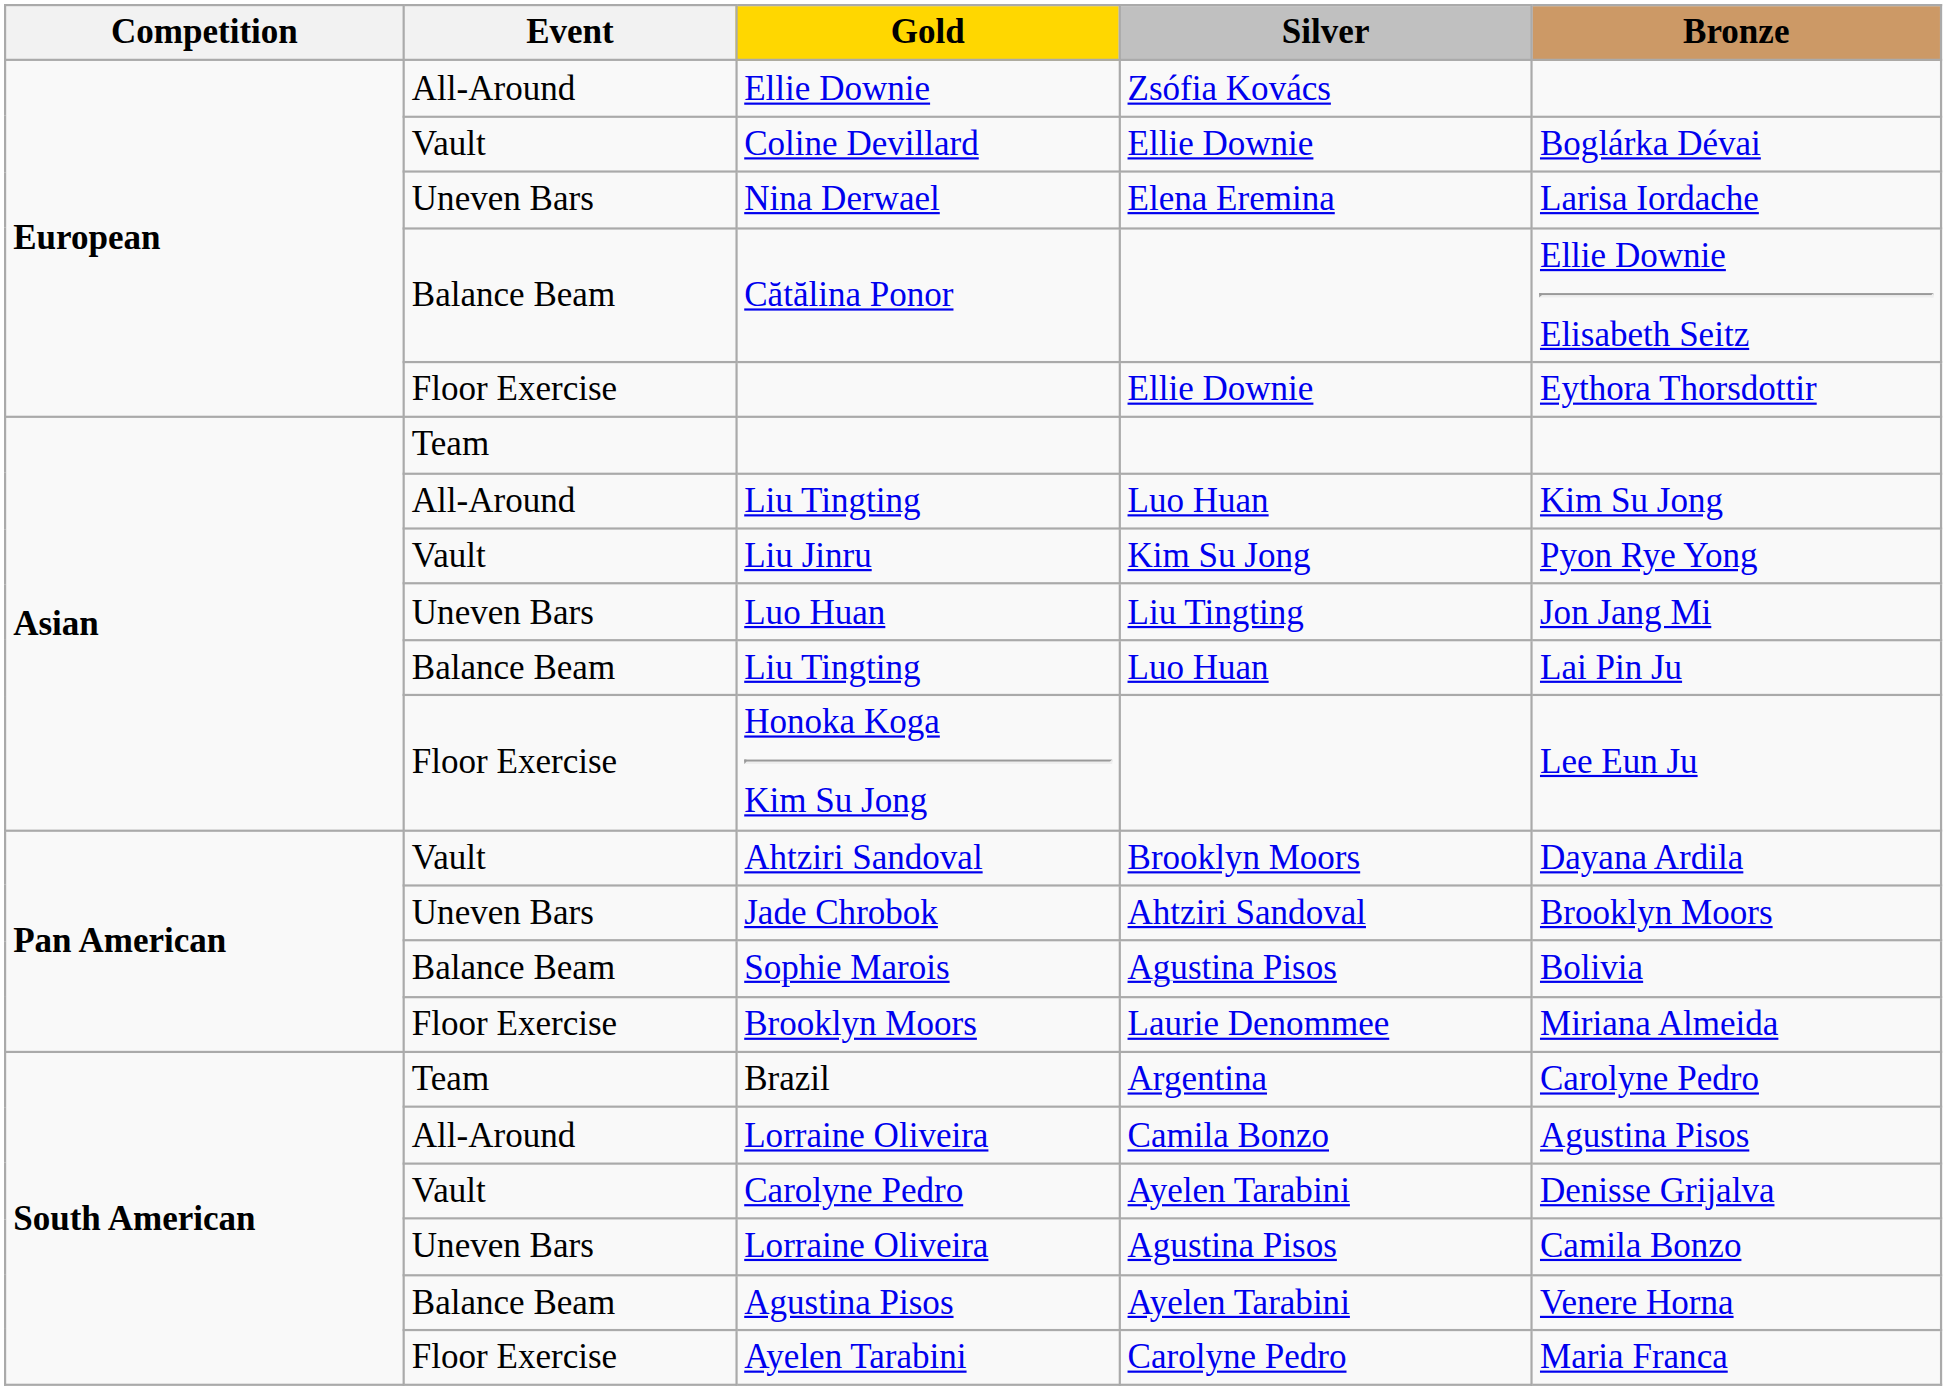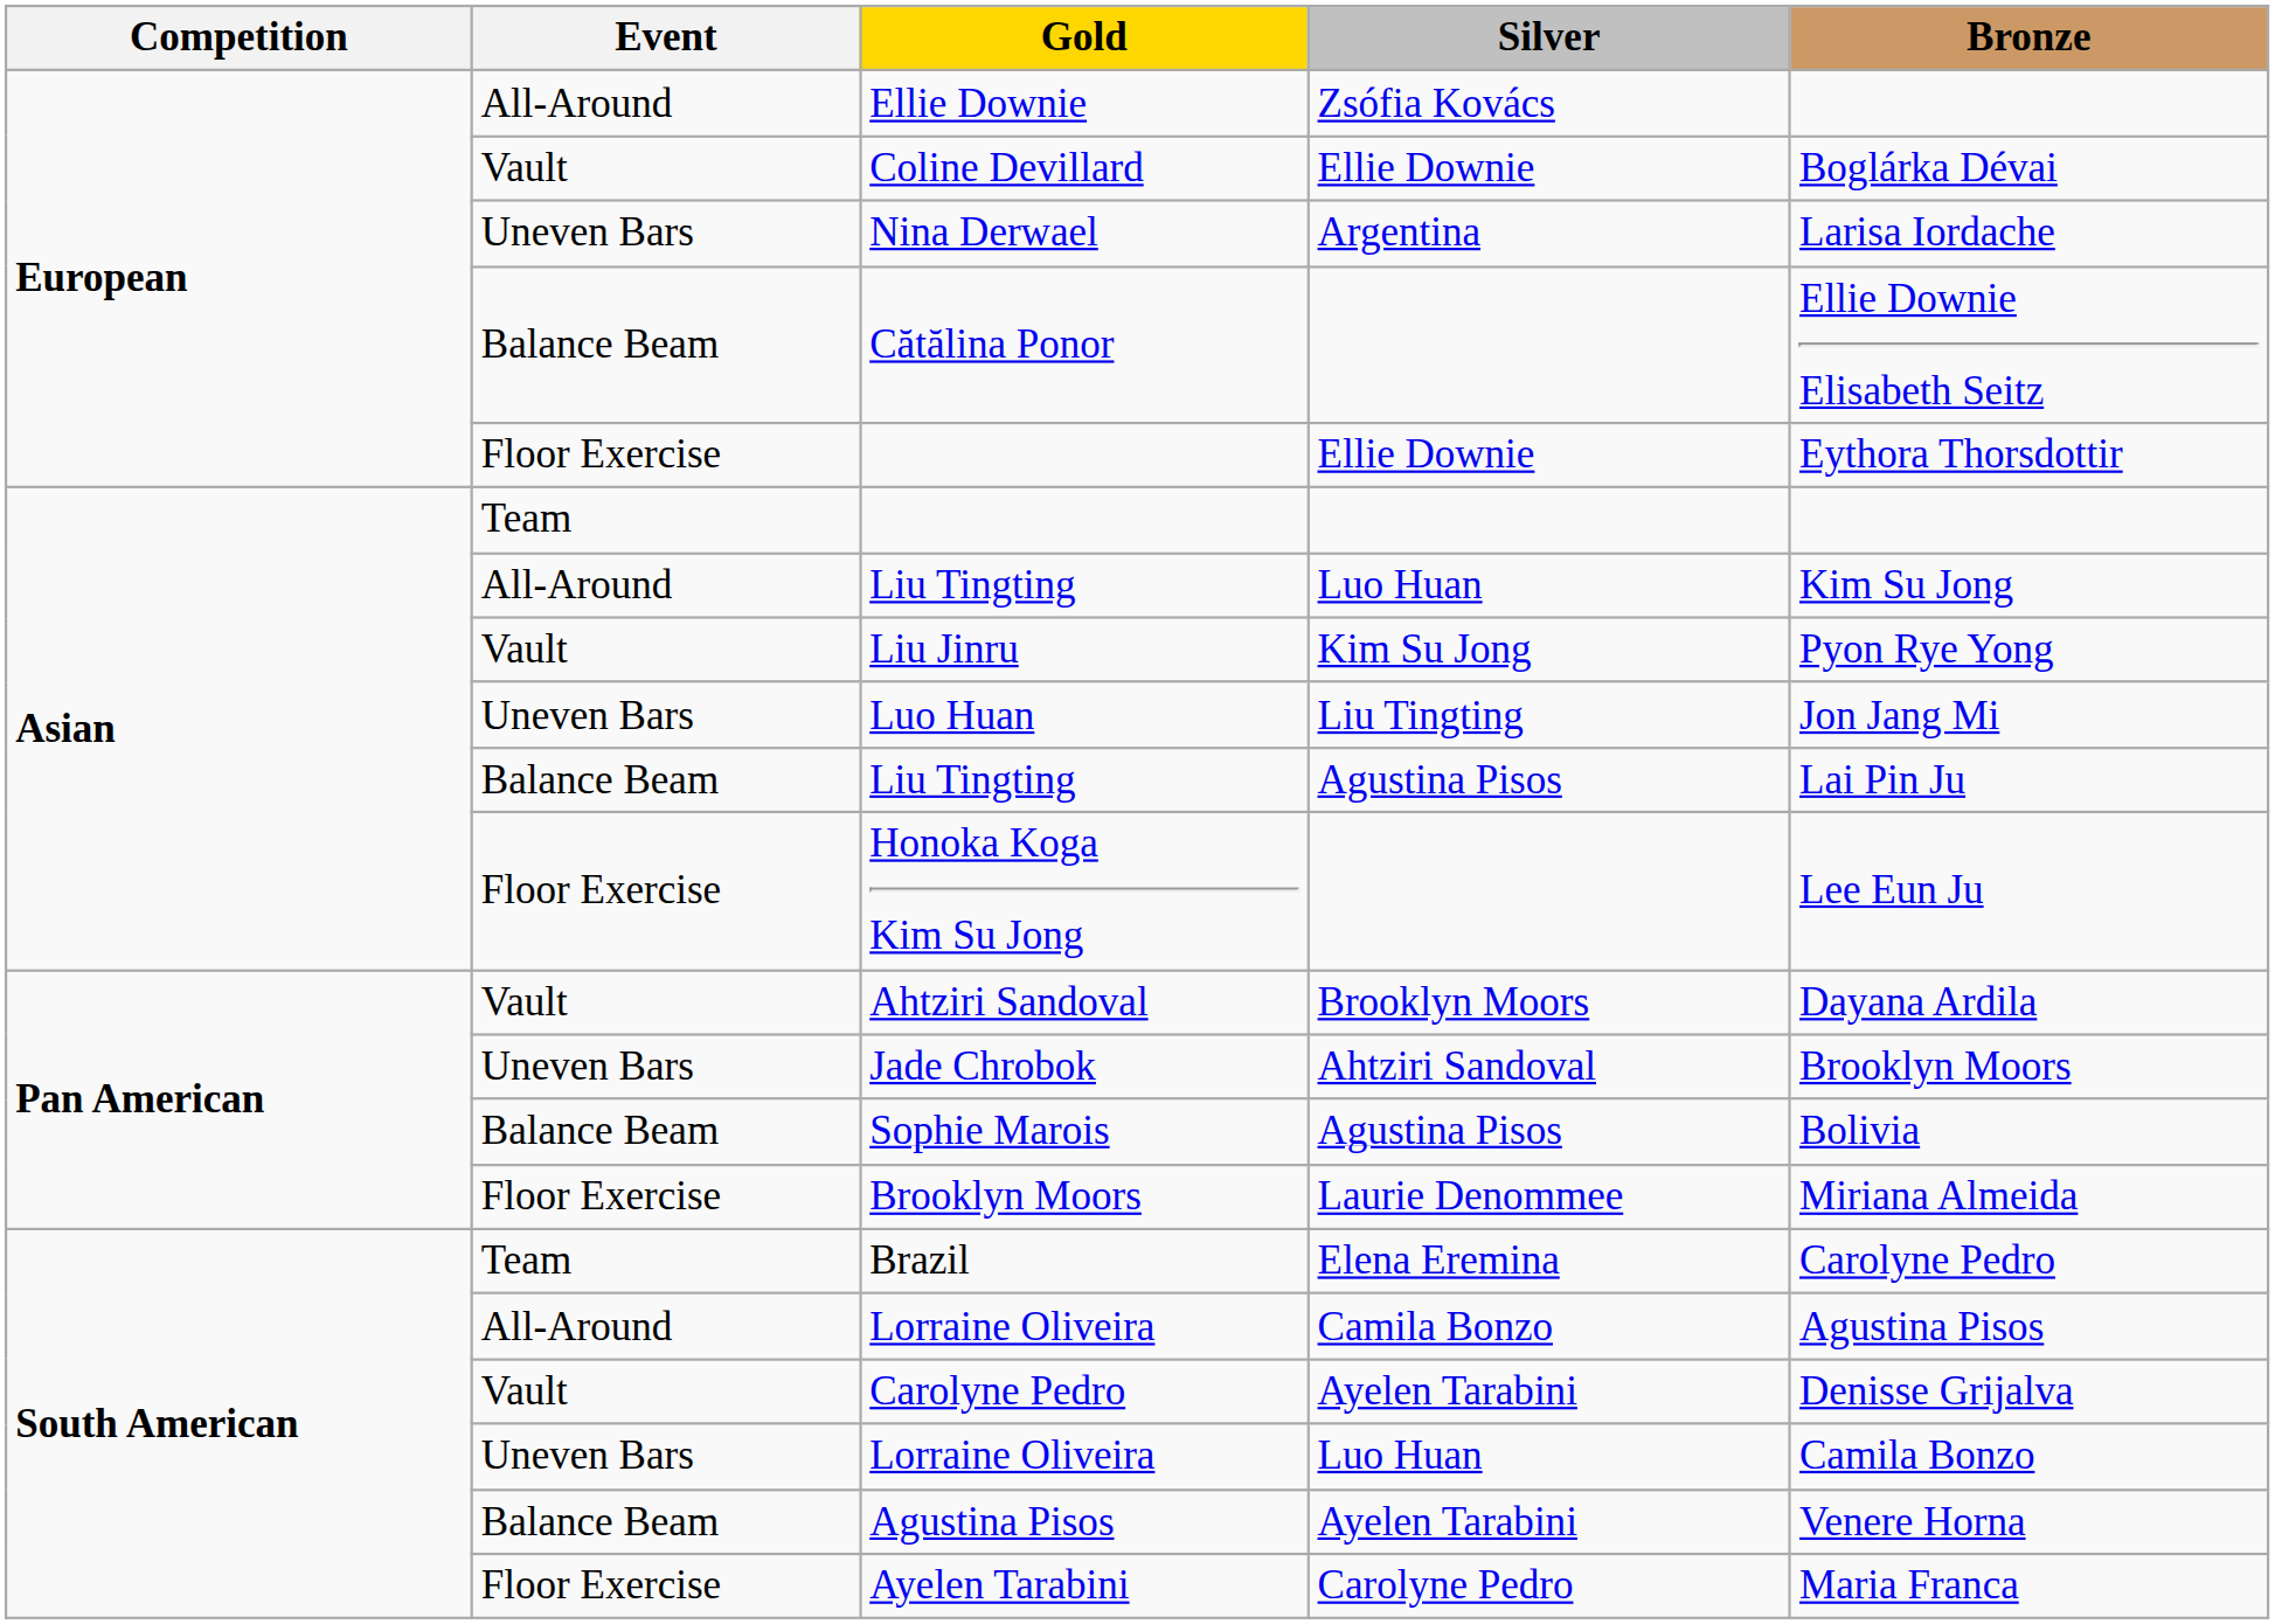Nina Derwael | Silver: Elena Eremina -> Argentina
Balance Beam / Liu Tingting | Silver: Luo Huan -> Agustina Pisos
Brazil | Silver: Argentina -> Elena Eremina
Uneven Bars / Lorraine Oliveira | Silver: Agustina Pisos -> Luo Huan
